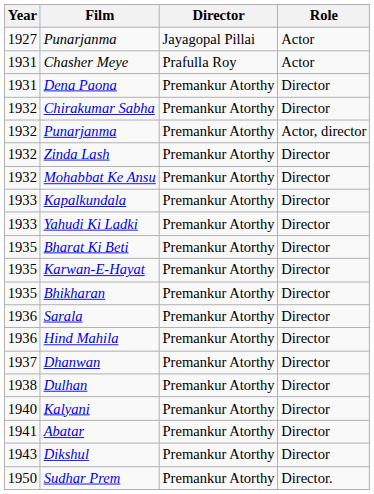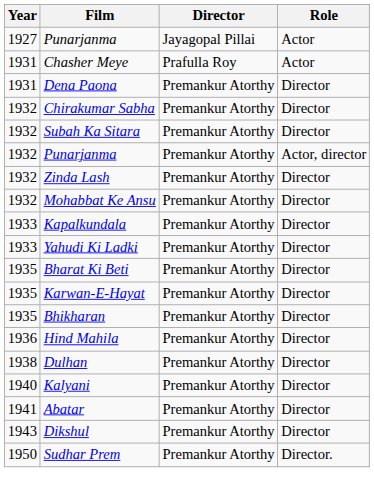+ row: 1932 | Subah Ka Sitara | Premankur Atorthy | Director
- row: 1936 | Sarala | Premankur Atorthy | Director
- row: 1937 | Dhanwan | Premankur Atorthy | Director
